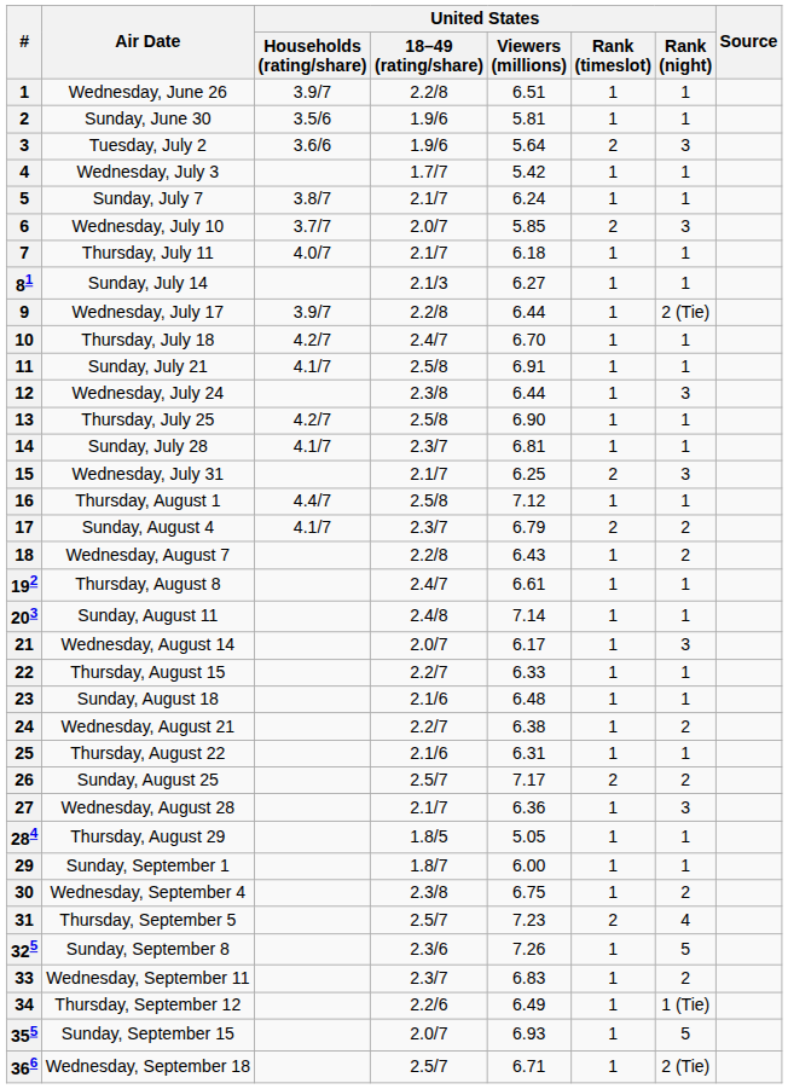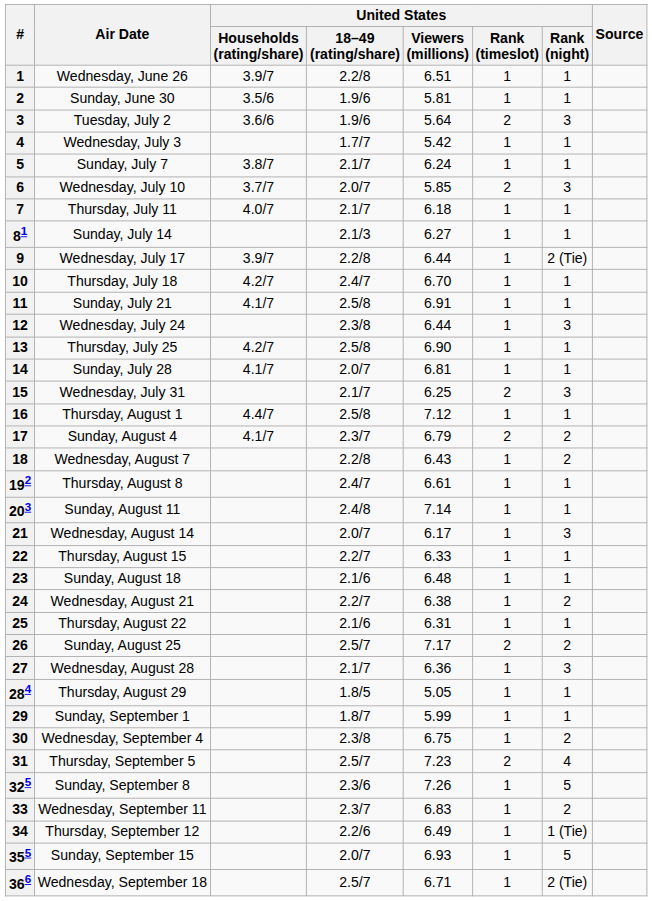Sunday, July 28 | United States / 18–49 (rating/share): 2.3/7 -> 2.0/7
Sunday, September 1 | United States / Viewers (millions): 6.00 -> 5.99
